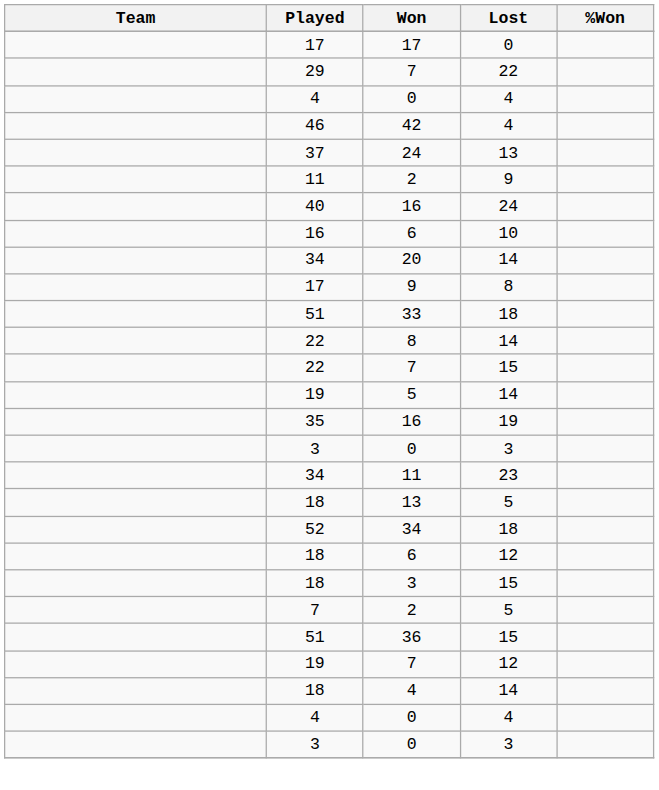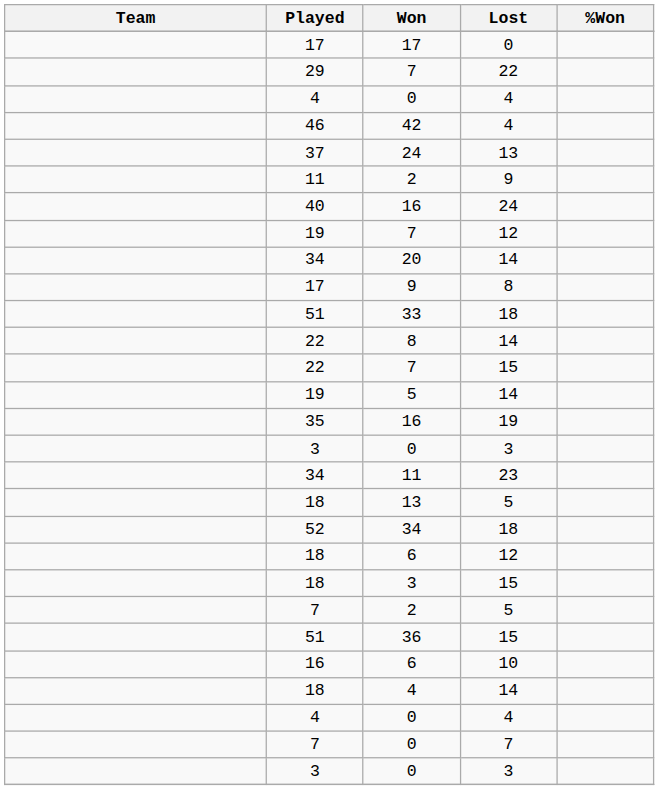rows swapped: 19 / 7 <-> 16 / 6
+ row: 7 | 0 | 7
